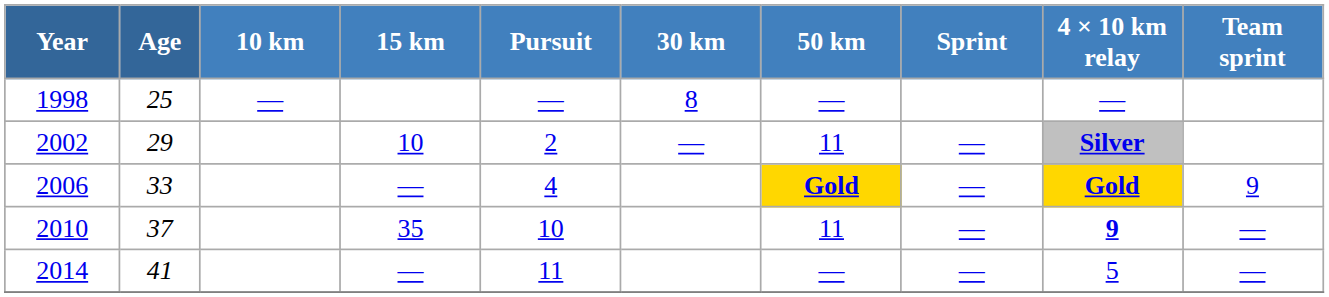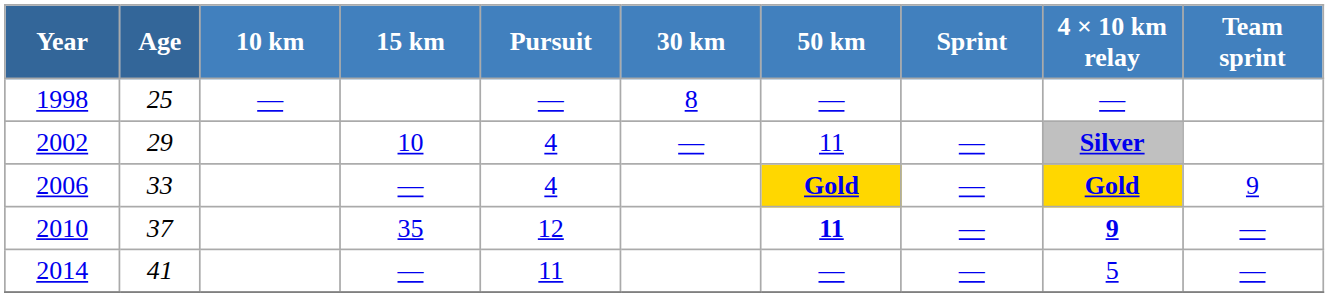2002 | Pursuit: 2 -> 4
2010 | Pursuit: 10 -> 12
2010 | 50 km: normal -> bold
